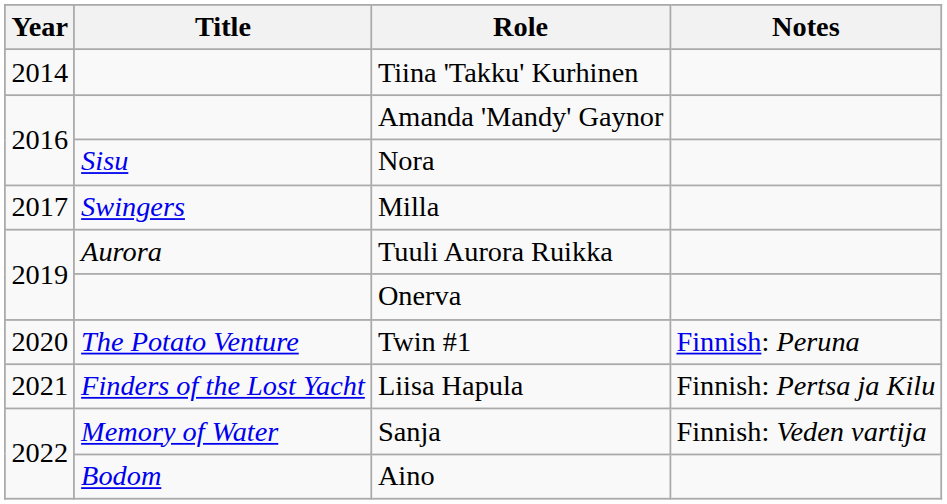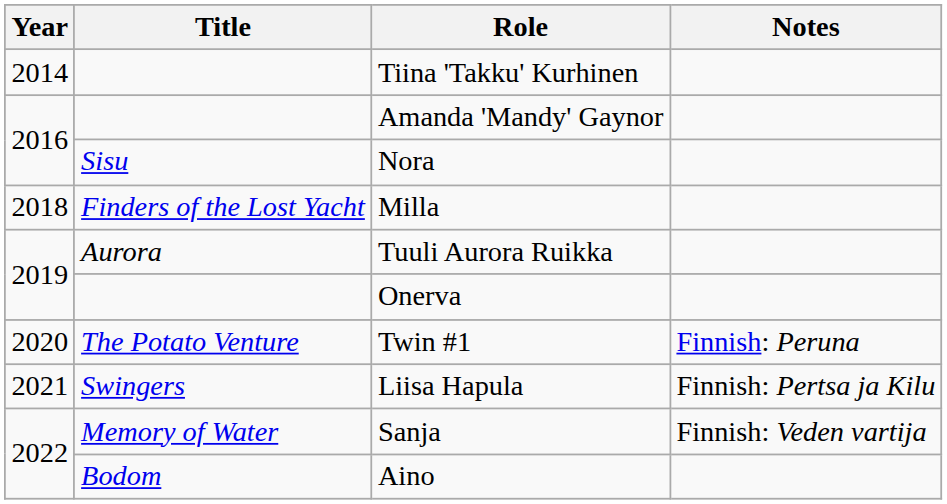Milla | Year: 2017 -> 2018
Milla | Title: Swingers -> Finders of the Lost Yacht
Liisa Hapula | Title: Finders of the Lost Yacht -> Swingers
